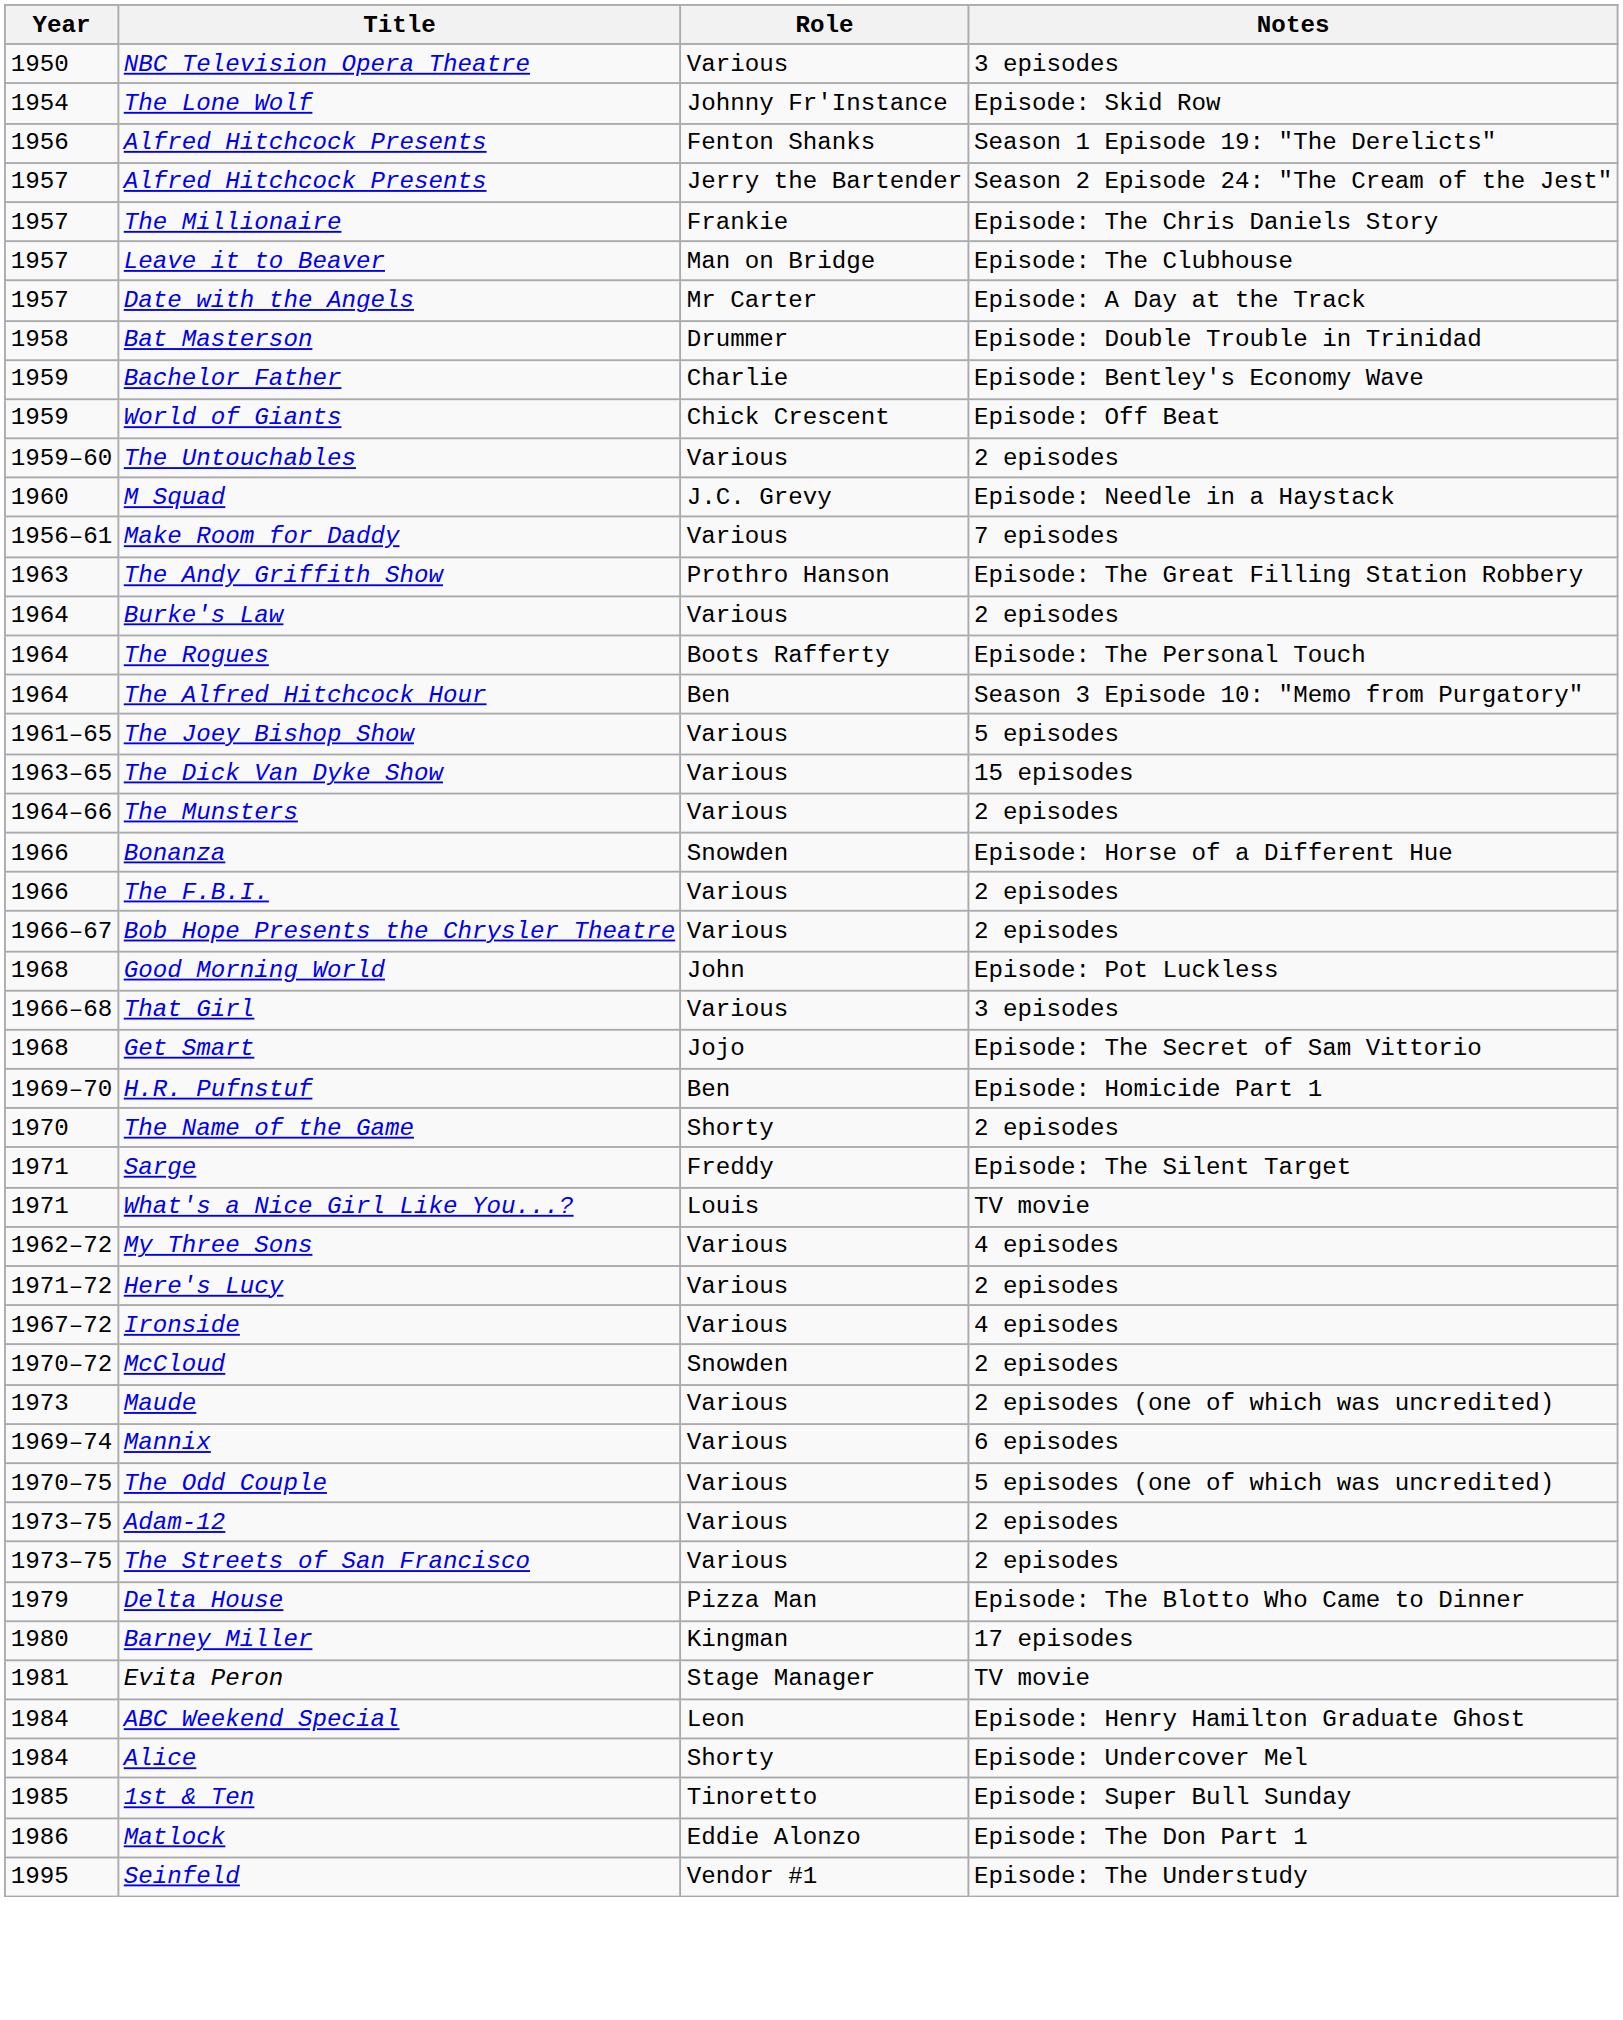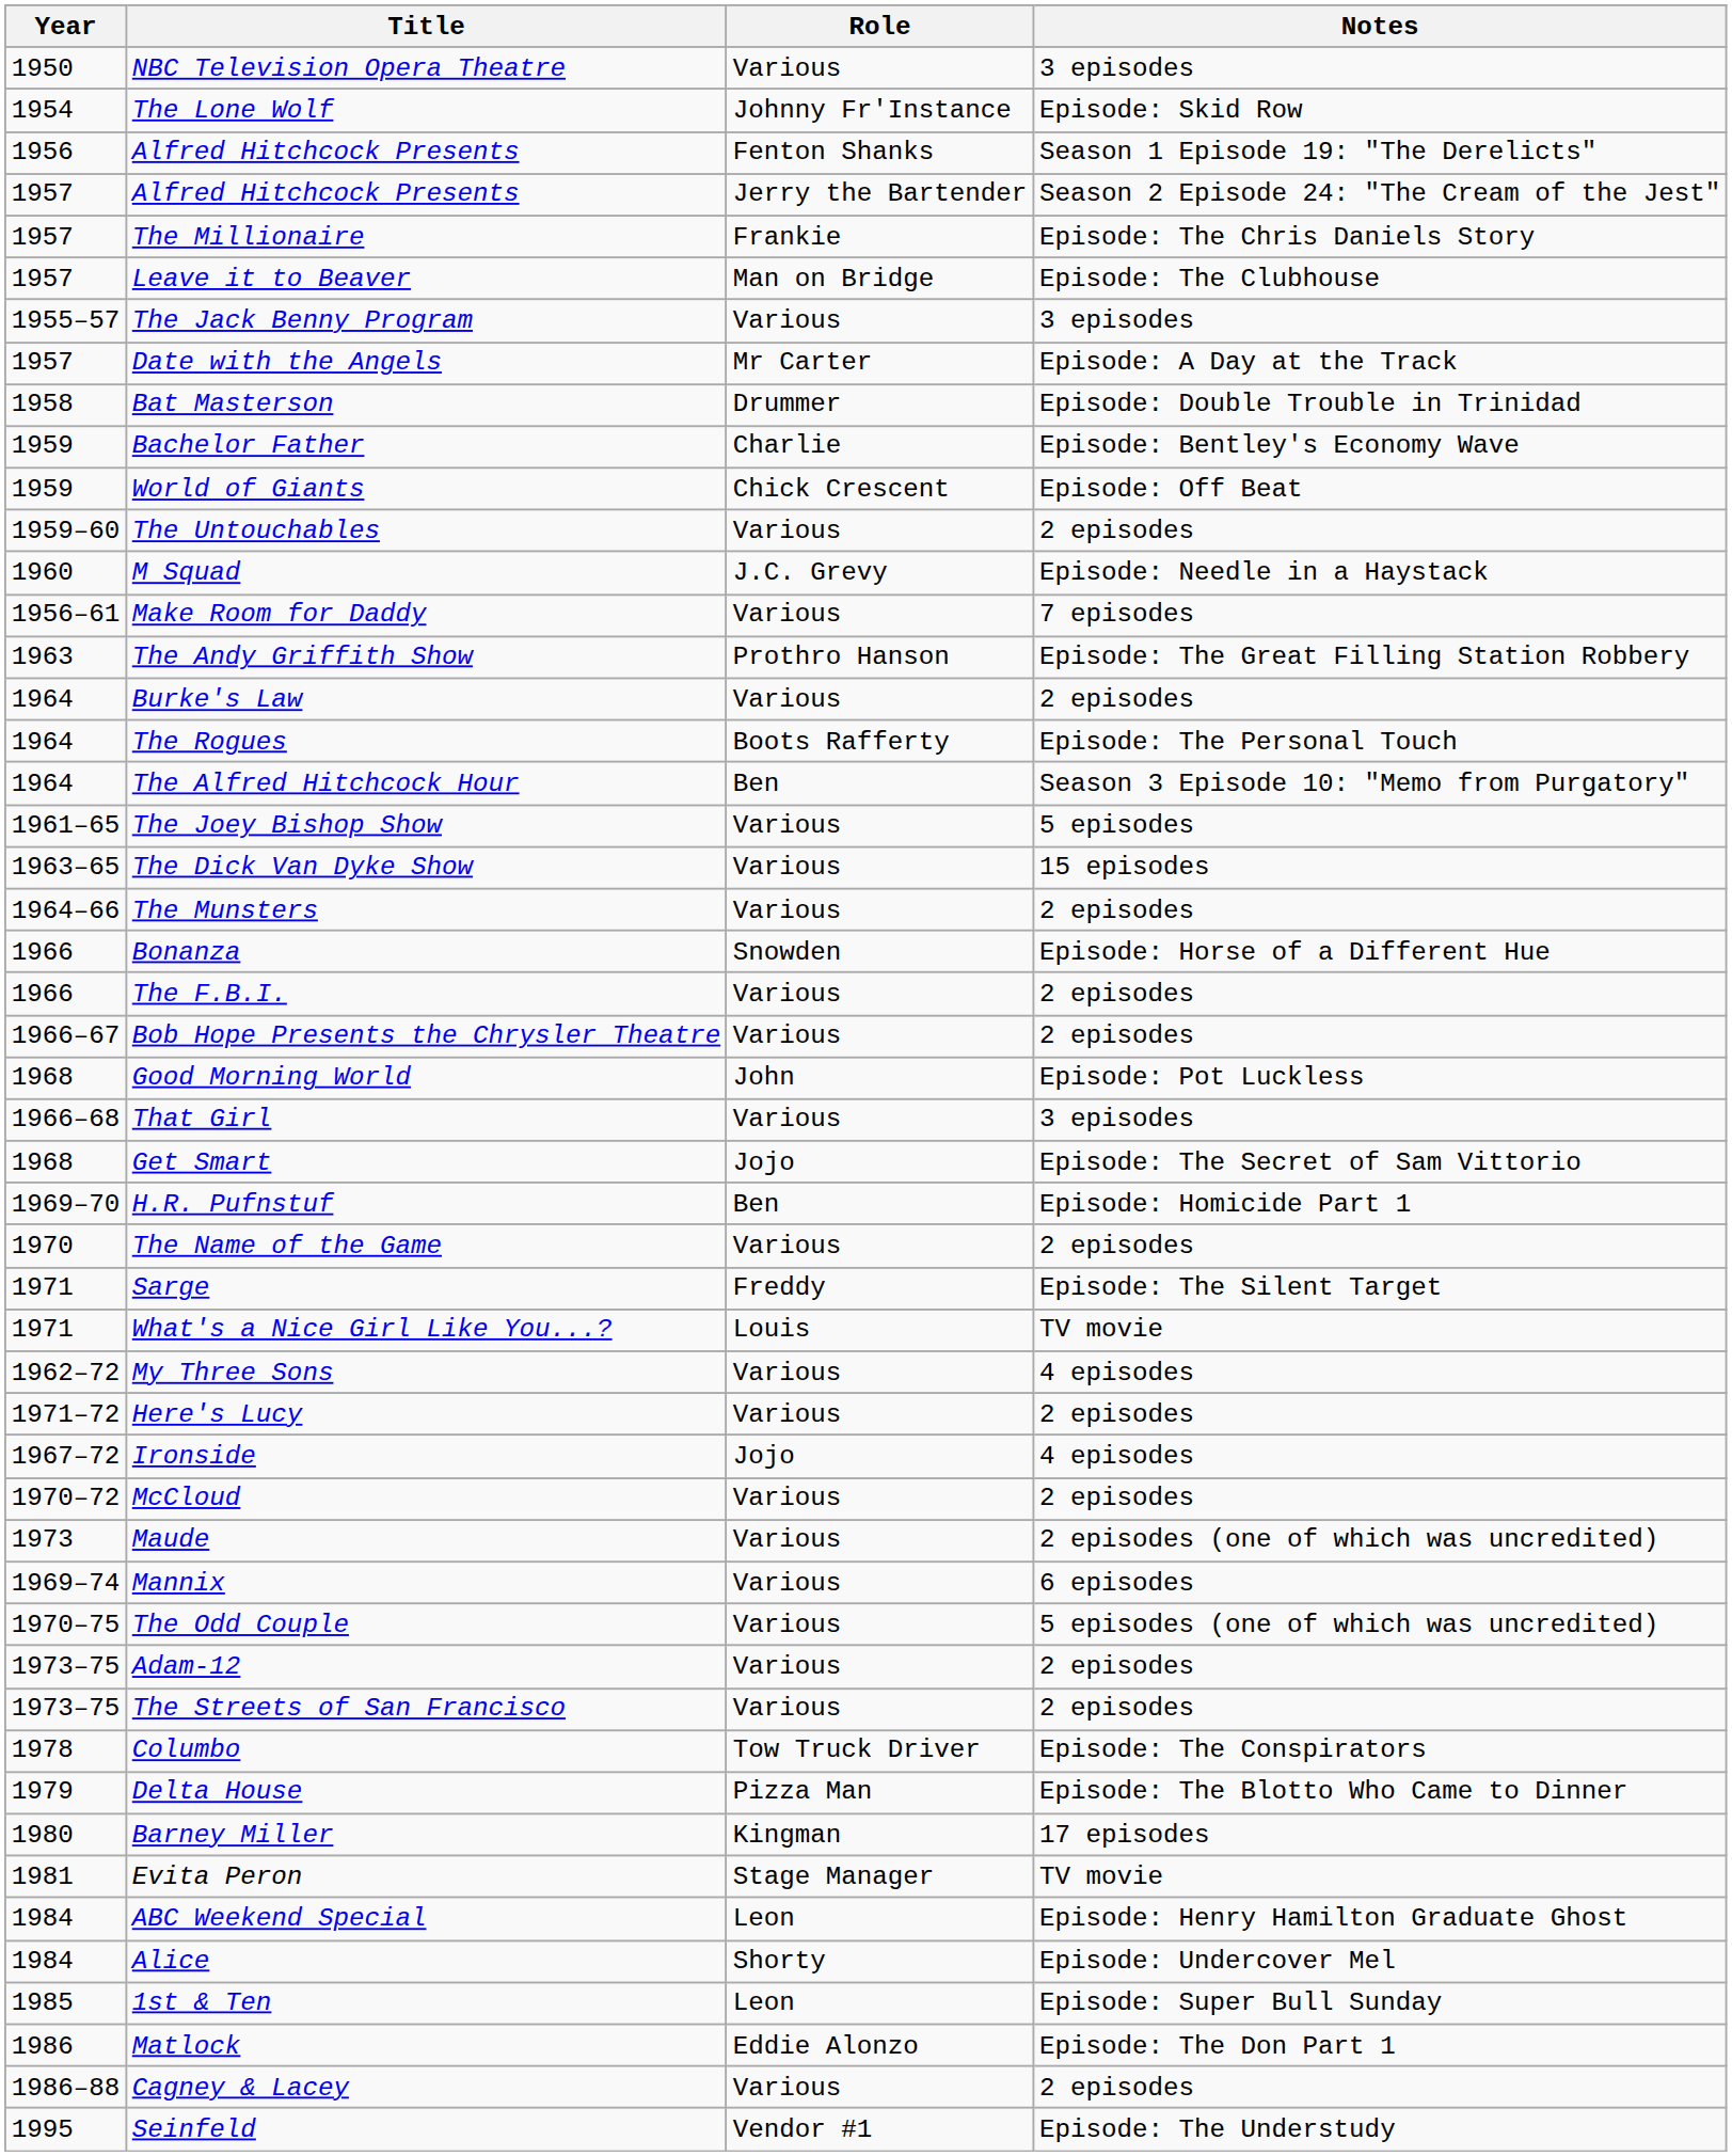+ row: 1955–57 | The Jack Benny Program | Various | 3 episodes
The Name of the Game | Role: Shorty -> Various
Ironside | Role: Various -> Jojo
McCloud | Role: Snowden -> Various
+ row: 1978 | Columbo | Tow Truck Driver | Episode: The Conspirators
1st & Ten | Role: Tinoretto -> Leon
+ row: 1986–88 | Cagney & Lacey | Various | 2 episodes
